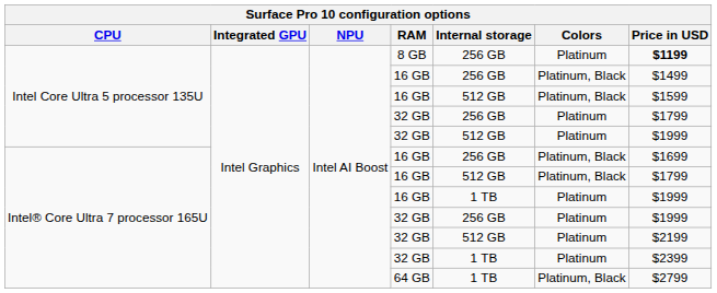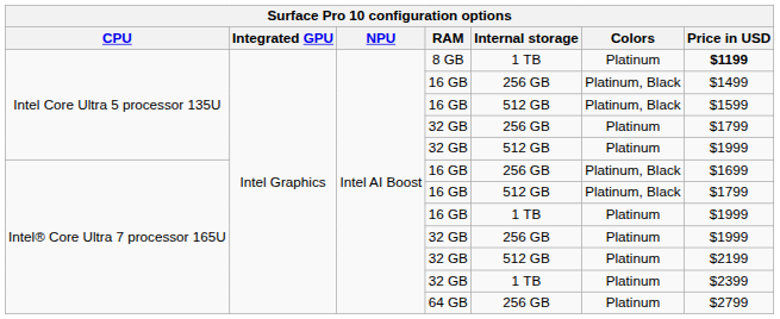8 GB | Internal storage: 256 GB -> 1 TB
64 GB | Internal storage: 1 TB -> 256 GB
64 GB | Colors: Platinum, Black -> Platinum
